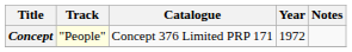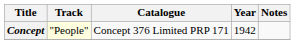Concept | Year: 1972 -> 1942
